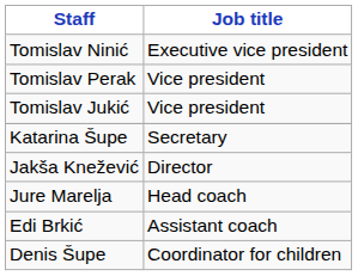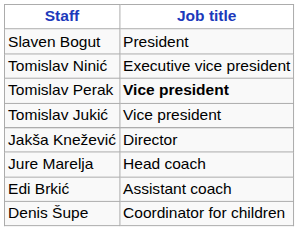+ row: Slaven Bogut | President
Tomislav Perak | Job title: normal -> bold
- row: Katarina Šupe | Secretary
